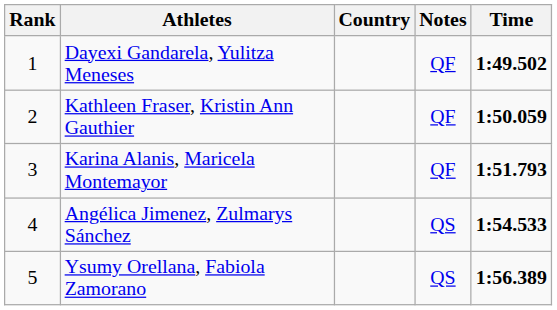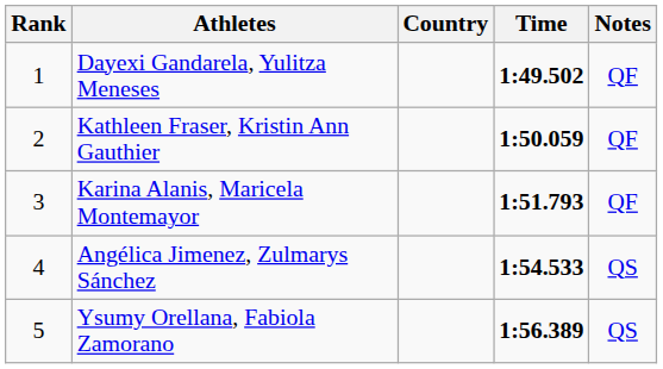columns swapped: Time <-> Notes
